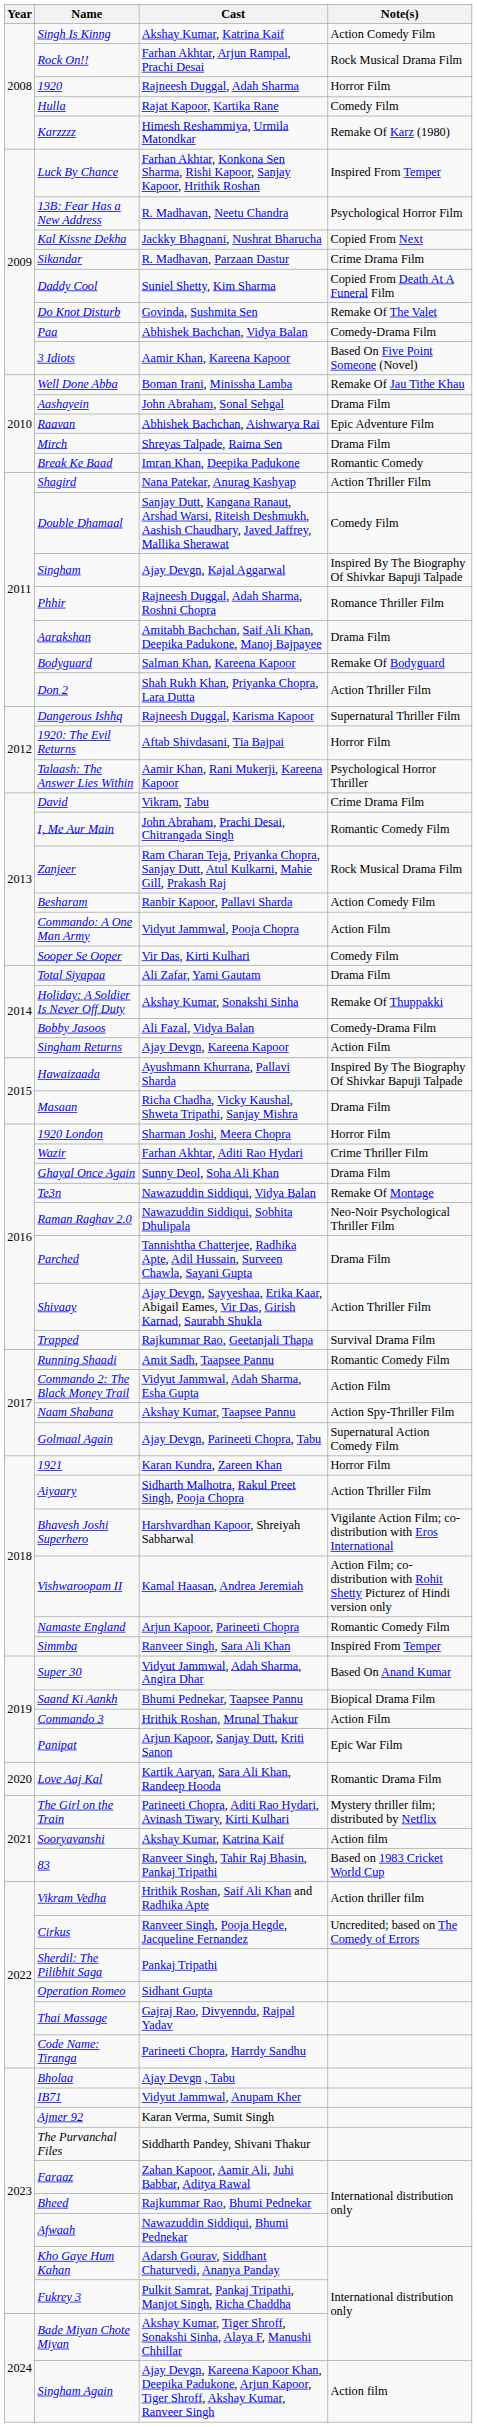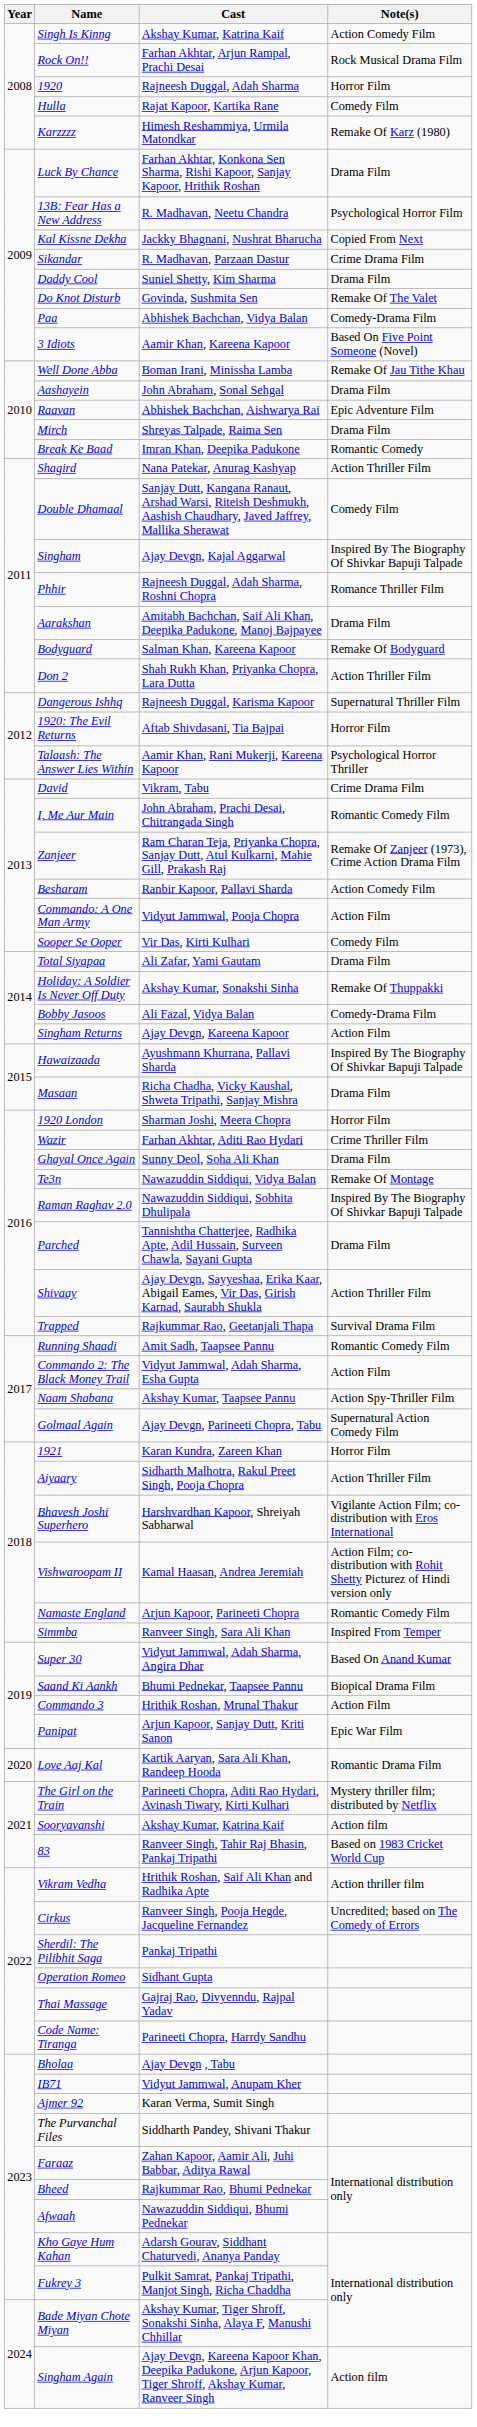Luck By Chance | Note(s): Inspired From Temper -> Drama Film
Daddy Cool | Note(s): Copied From Death At A Funeral Film -> Drama Film
Zanjeer | Note(s): Rock Musical Drama Film -> Remake Of Zanjeer (1973), Crime Action Drama Film
Raman Raghav 2.0 | Note(s): Neo-Noir Psychological Thriller Film -> Inspired By The Biography Of Shivkar Bapuji Talpade
